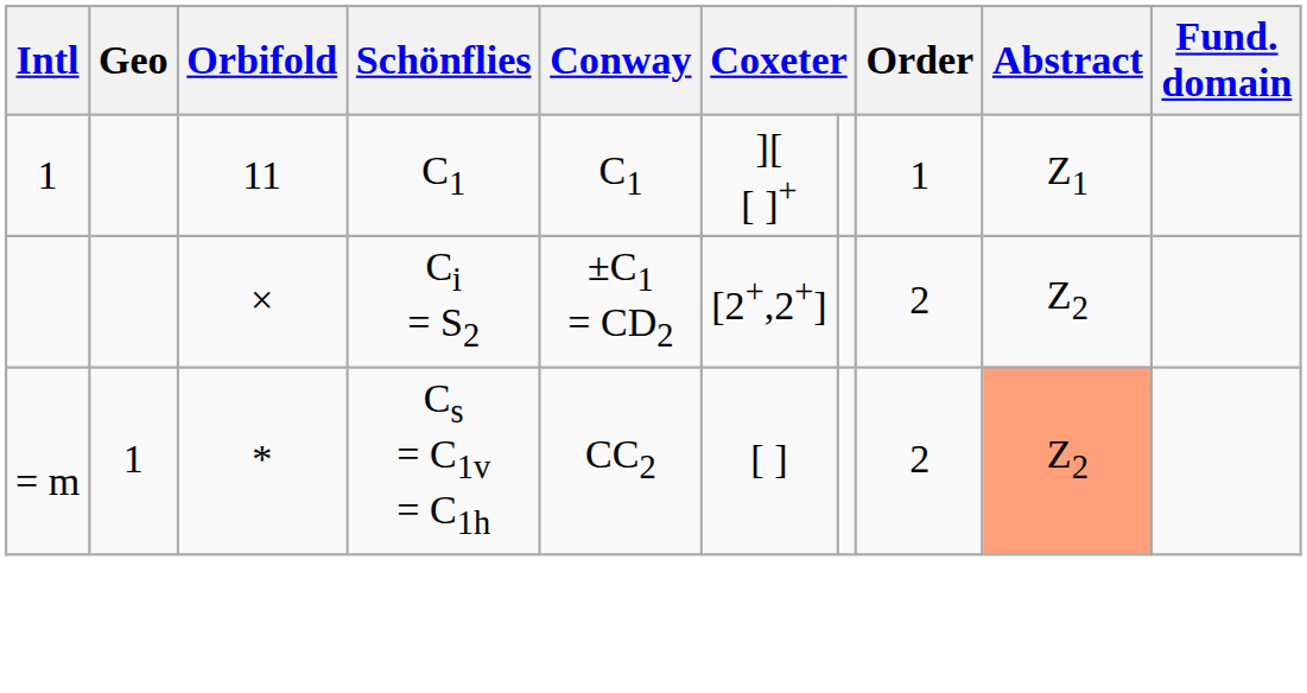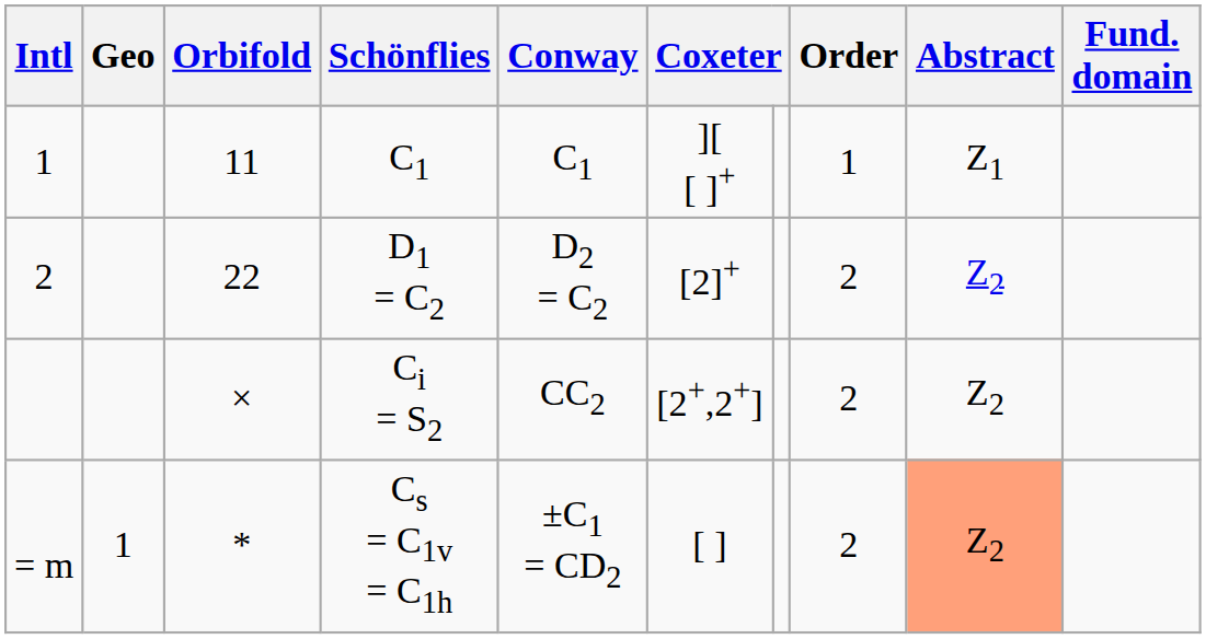+ row: 2 | 22 | D1 = C2 | D2 = C2 | [2]+ | 2 | Z2
Ci = S2 | Conway: ±C1 = CD2 -> CC2
Cs = C1v = C1h | Conway: CC2 -> ±C1 = CD2
